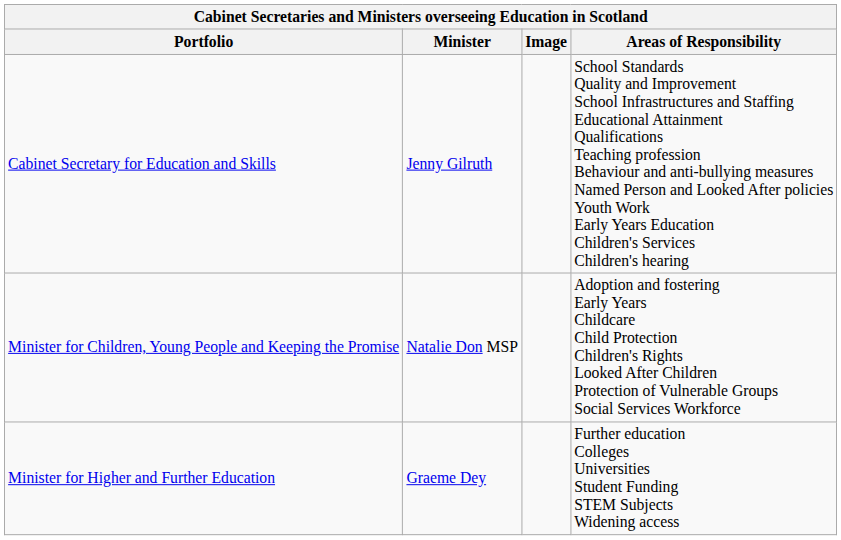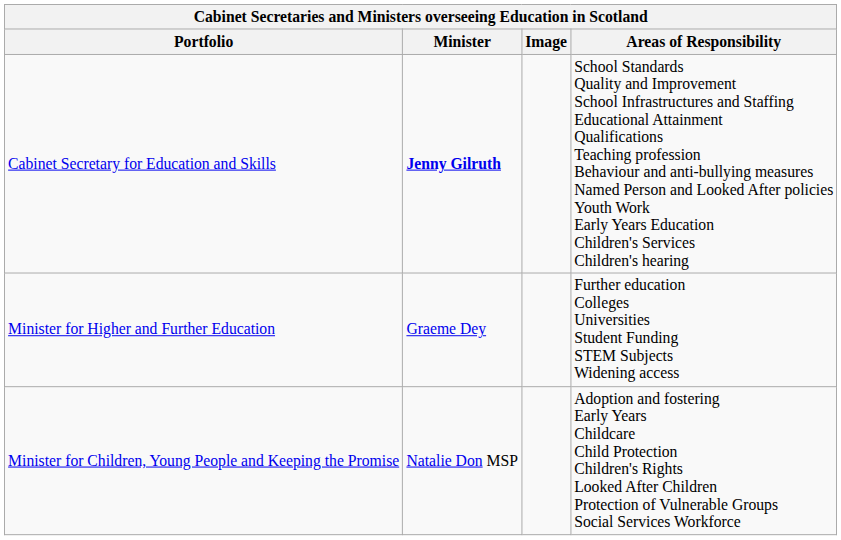Cabinet Secretary for Education and Skills | Minister: normal -> bold
rows swapped: Minister for Children, Young People and Keeping the Promise <-> Minister for Higher and Further Education
